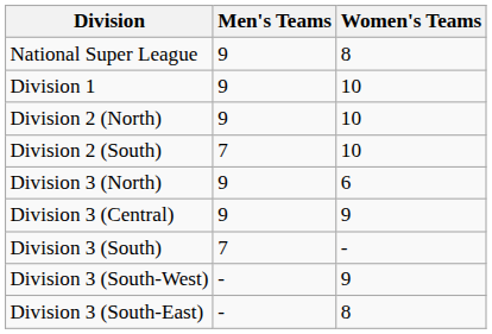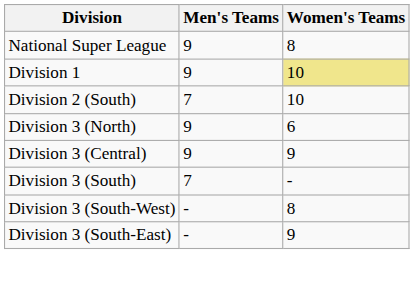Division 1 | Women's Teams: no background -> khaki background
- row: Division 2 (North) | 9 | 10
Division 3 (South-West) | Women's Teams: 9 -> 8
Division 3 (South-East) | Women's Teams: 8 -> 9
